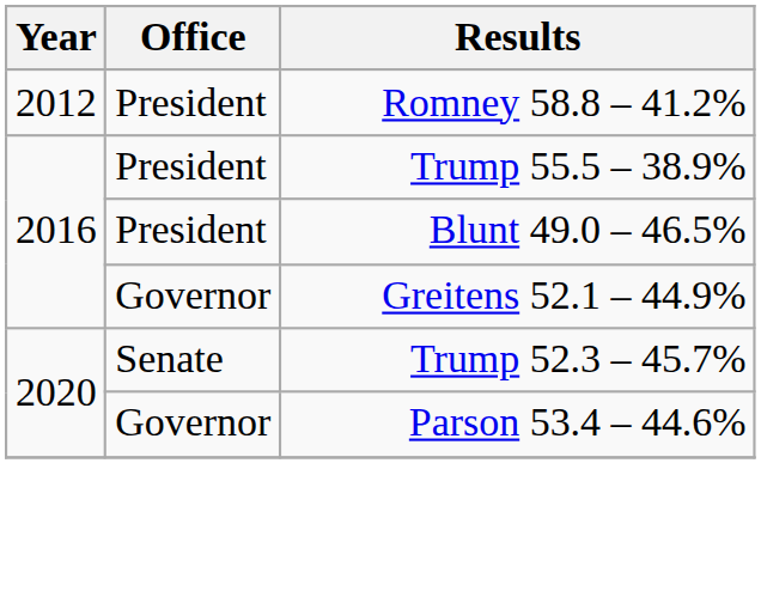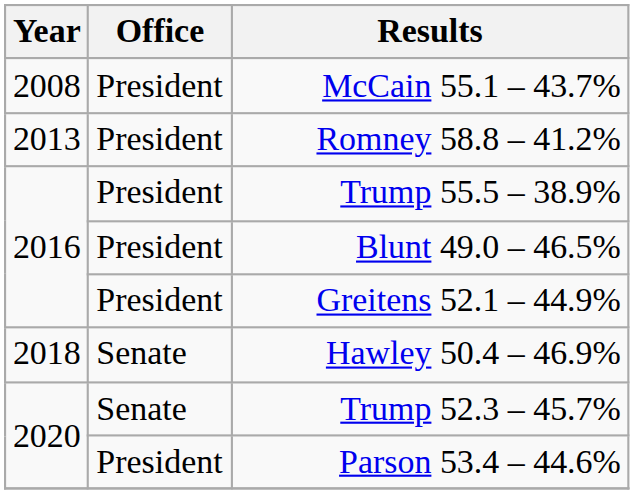+ row: 2008 | President | McCain 55.1 – 43.7%
Romney 58.8 – 41.2% | Year: 2012 -> 2013
Greitens 52.1 – 44.9% | Office: Governor -> President
+ row: 2018 | Senate | Hawley 50.4 – 46.9%
Parson 53.4 – 44.6% | Office: Governor -> President
